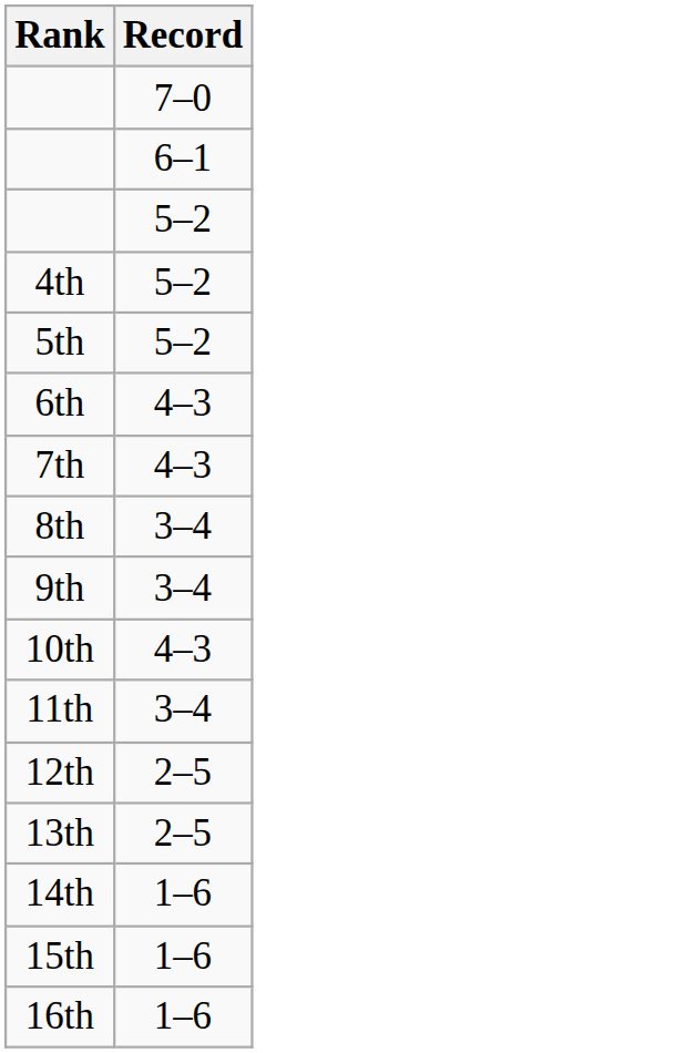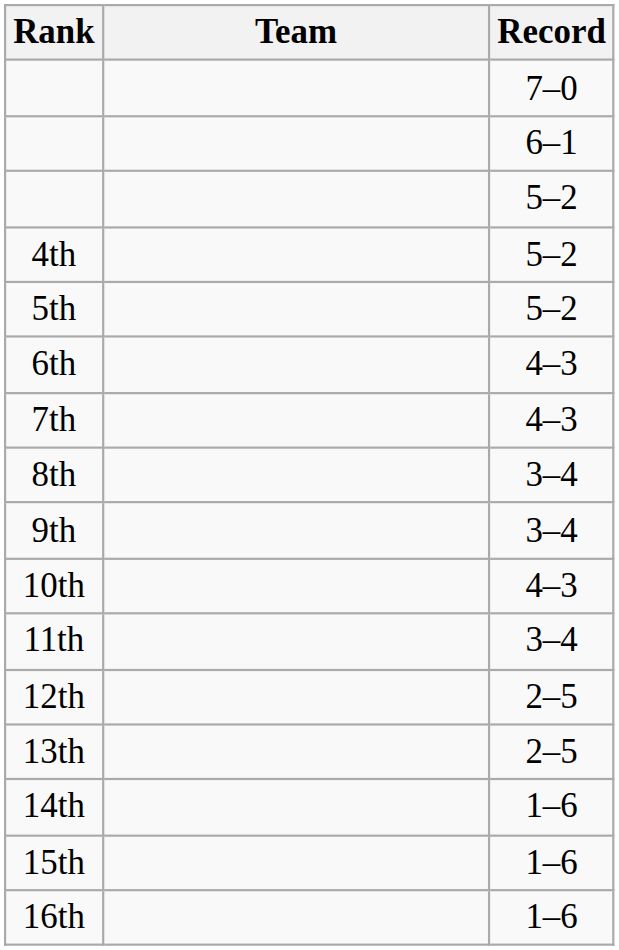+ column: Team
